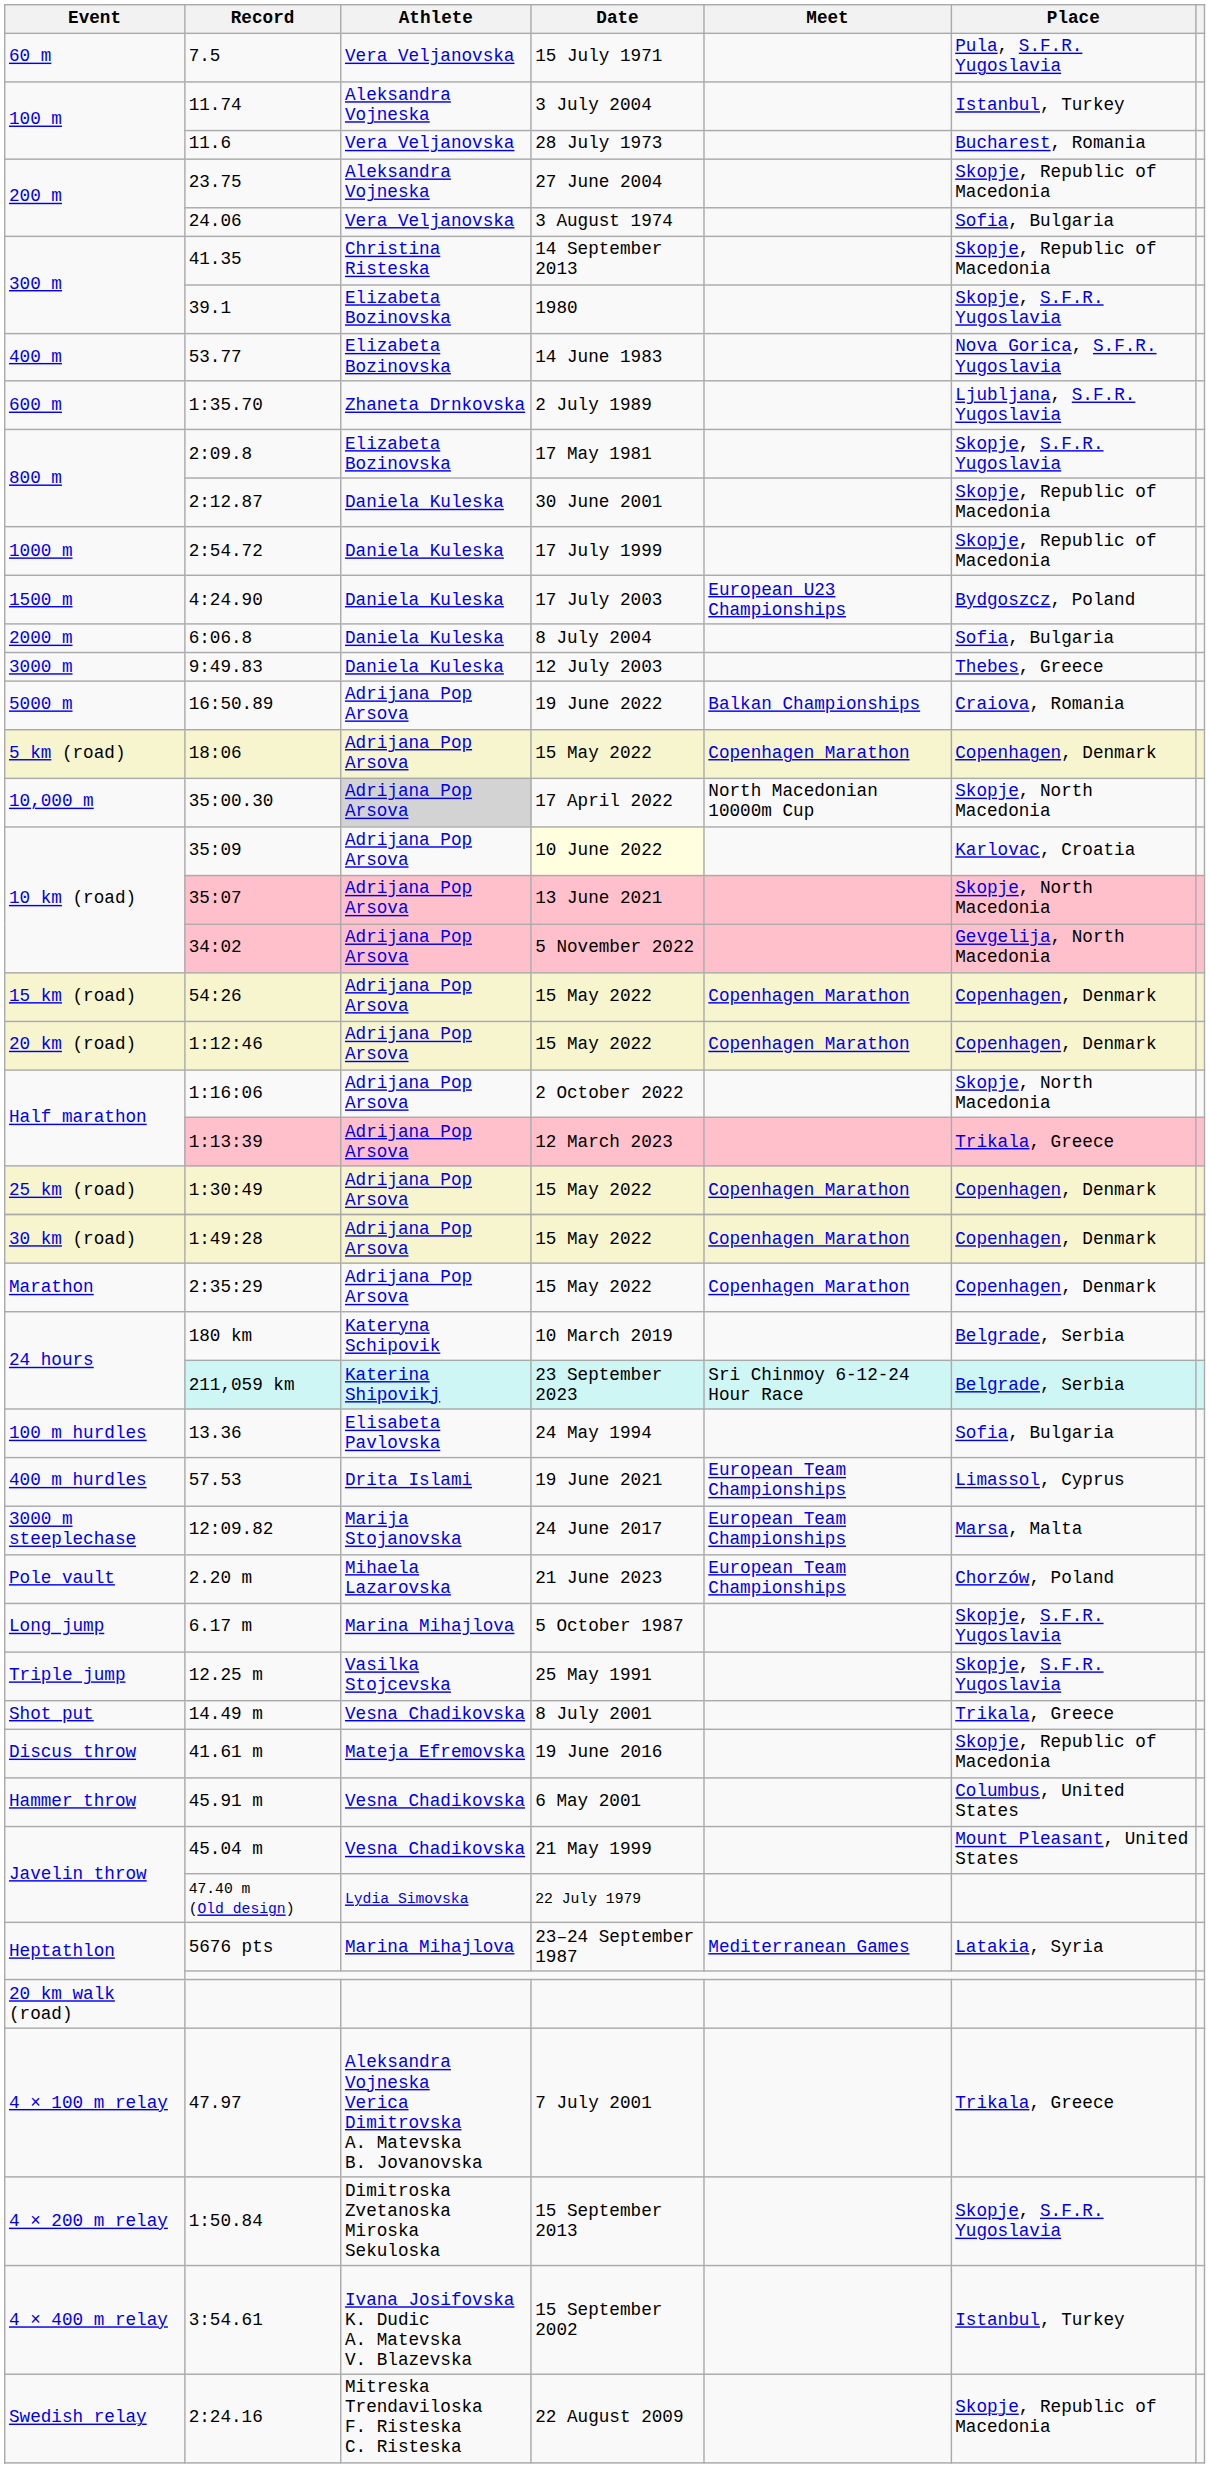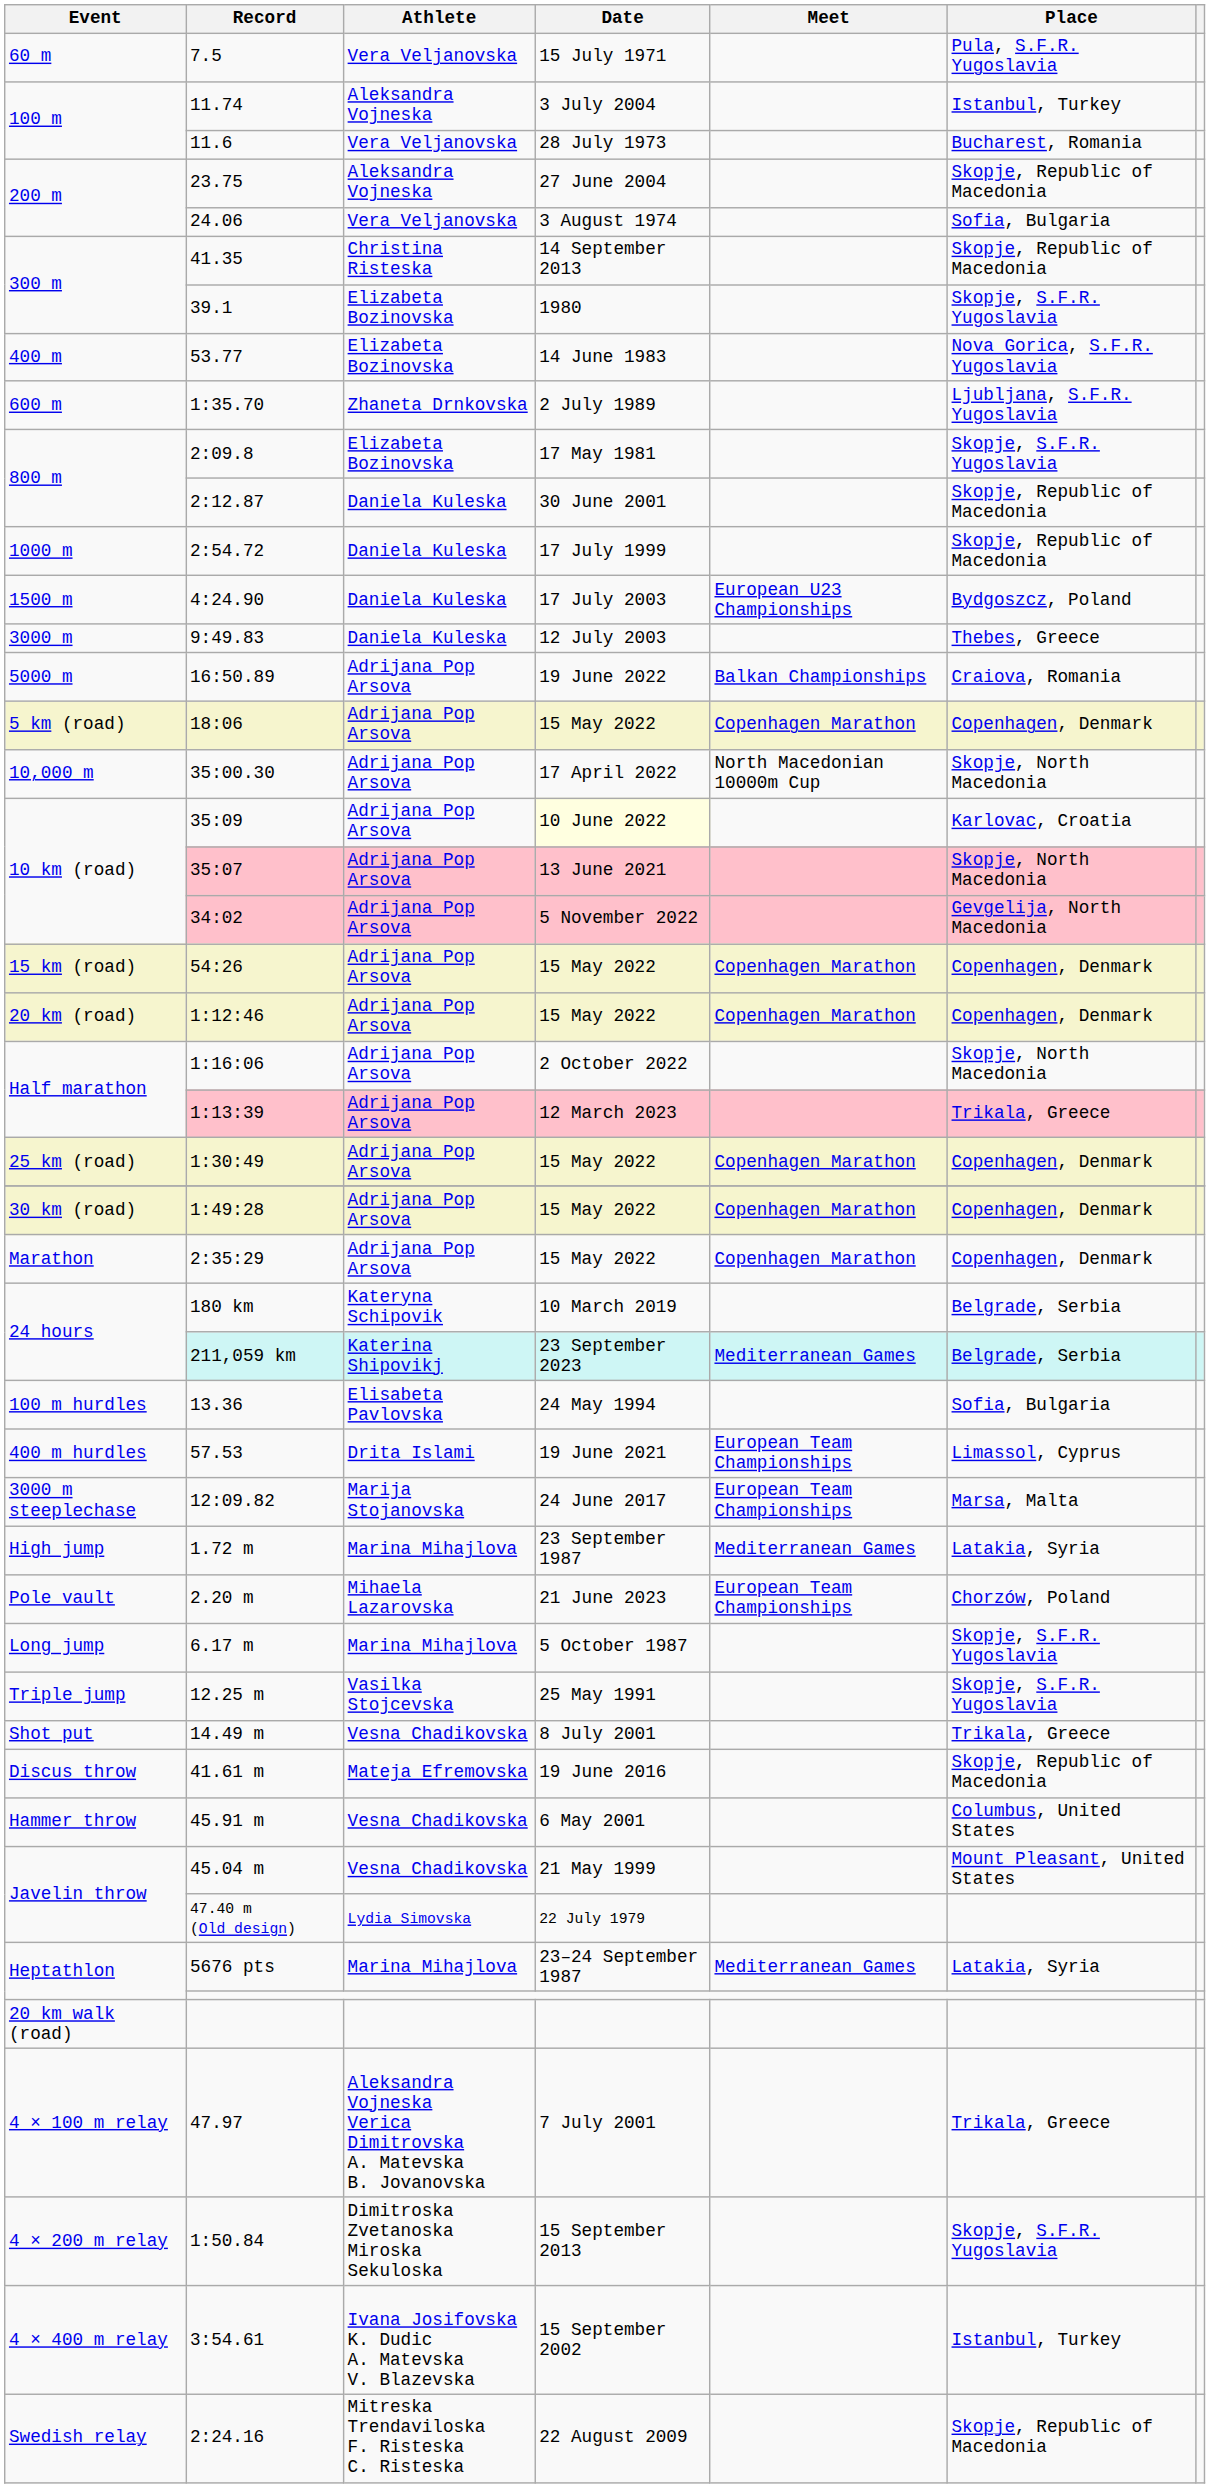- row: 2000 m | 6:06.8 | Daniela Kuleska | 8 July 2004 | Sofia, Bulgaria
35:00.30 | Athlete: lightgrey background -> no background
211,059 km | Meet: Sri Chinmoy 6-12-24 Hour Race -> Mediterranean Games
+ row: High jump | 1.72 m | Marina Mihajlova | 23 September 1987 | Mediterranean Games | Latakia, Syria
